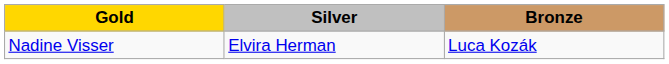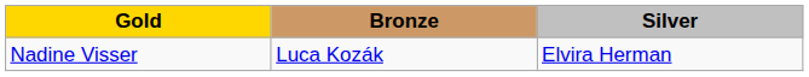columns swapped: Silver <-> Bronze
